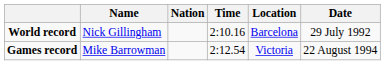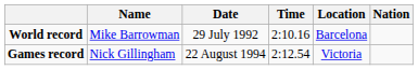columns swapped: Nation <-> Date
World record | Name: Nick Gillingham -> Mike Barrowman
Games record | Name: Mike Barrowman -> Nick Gillingham
